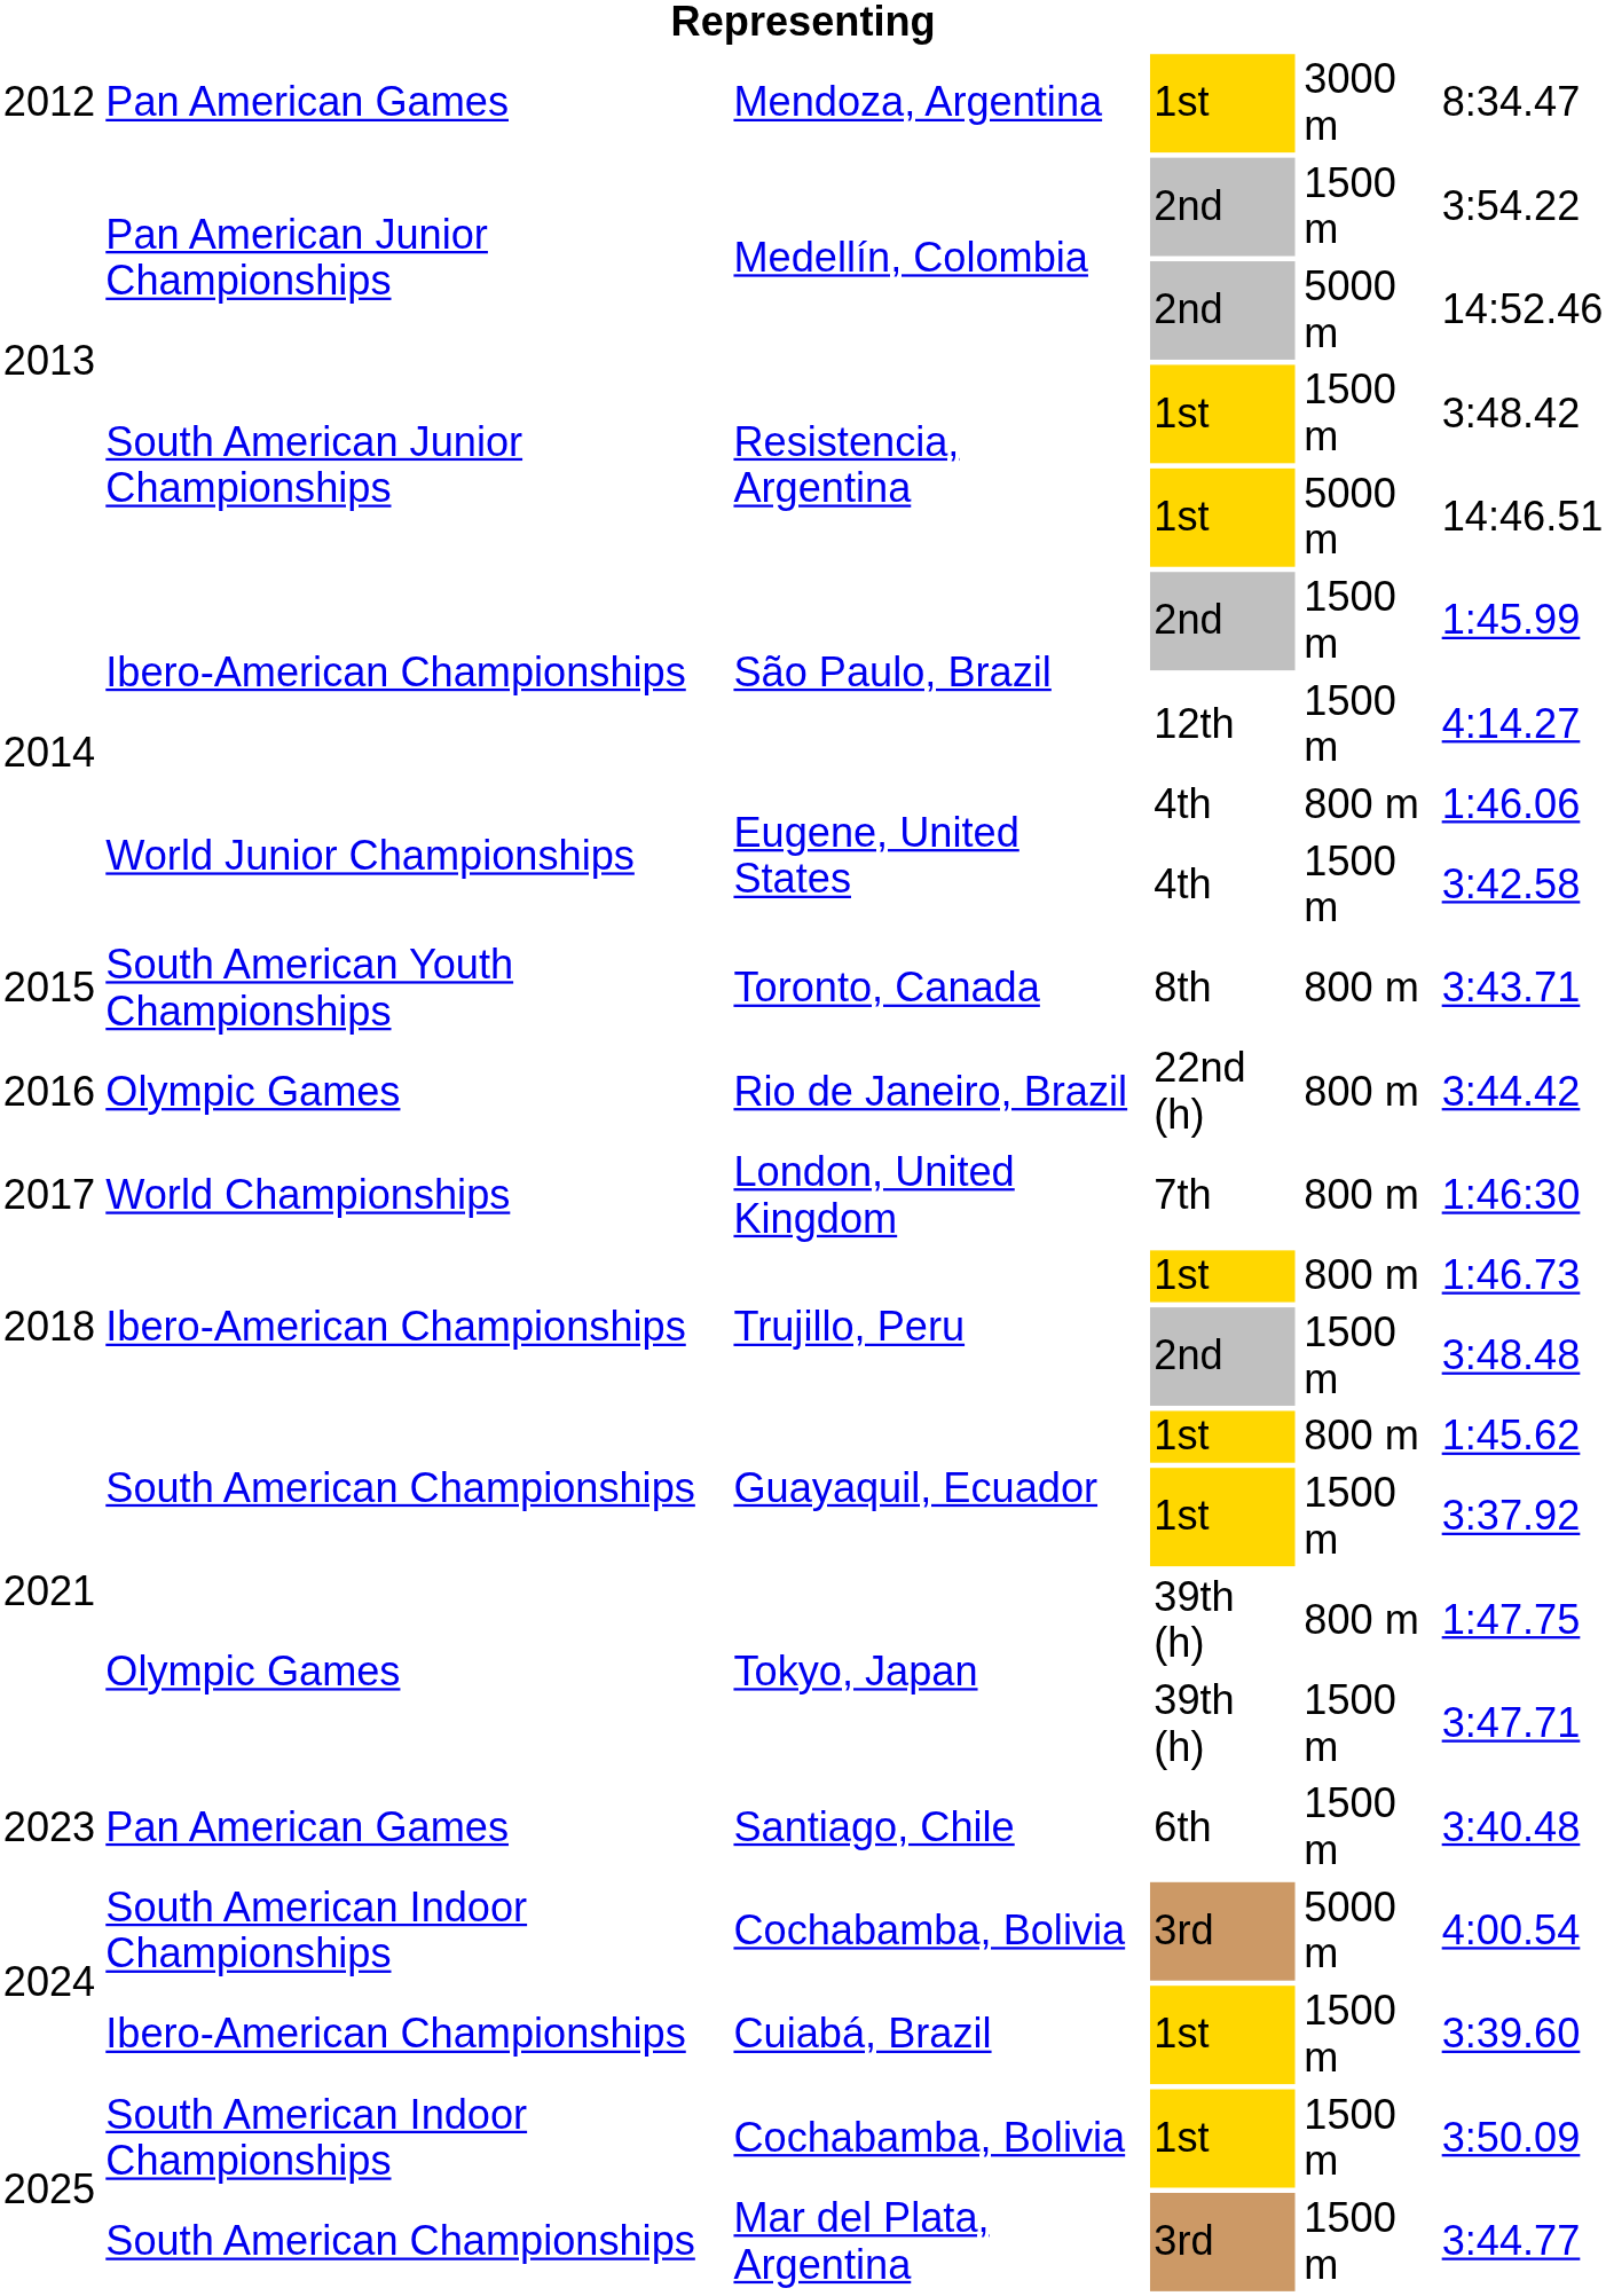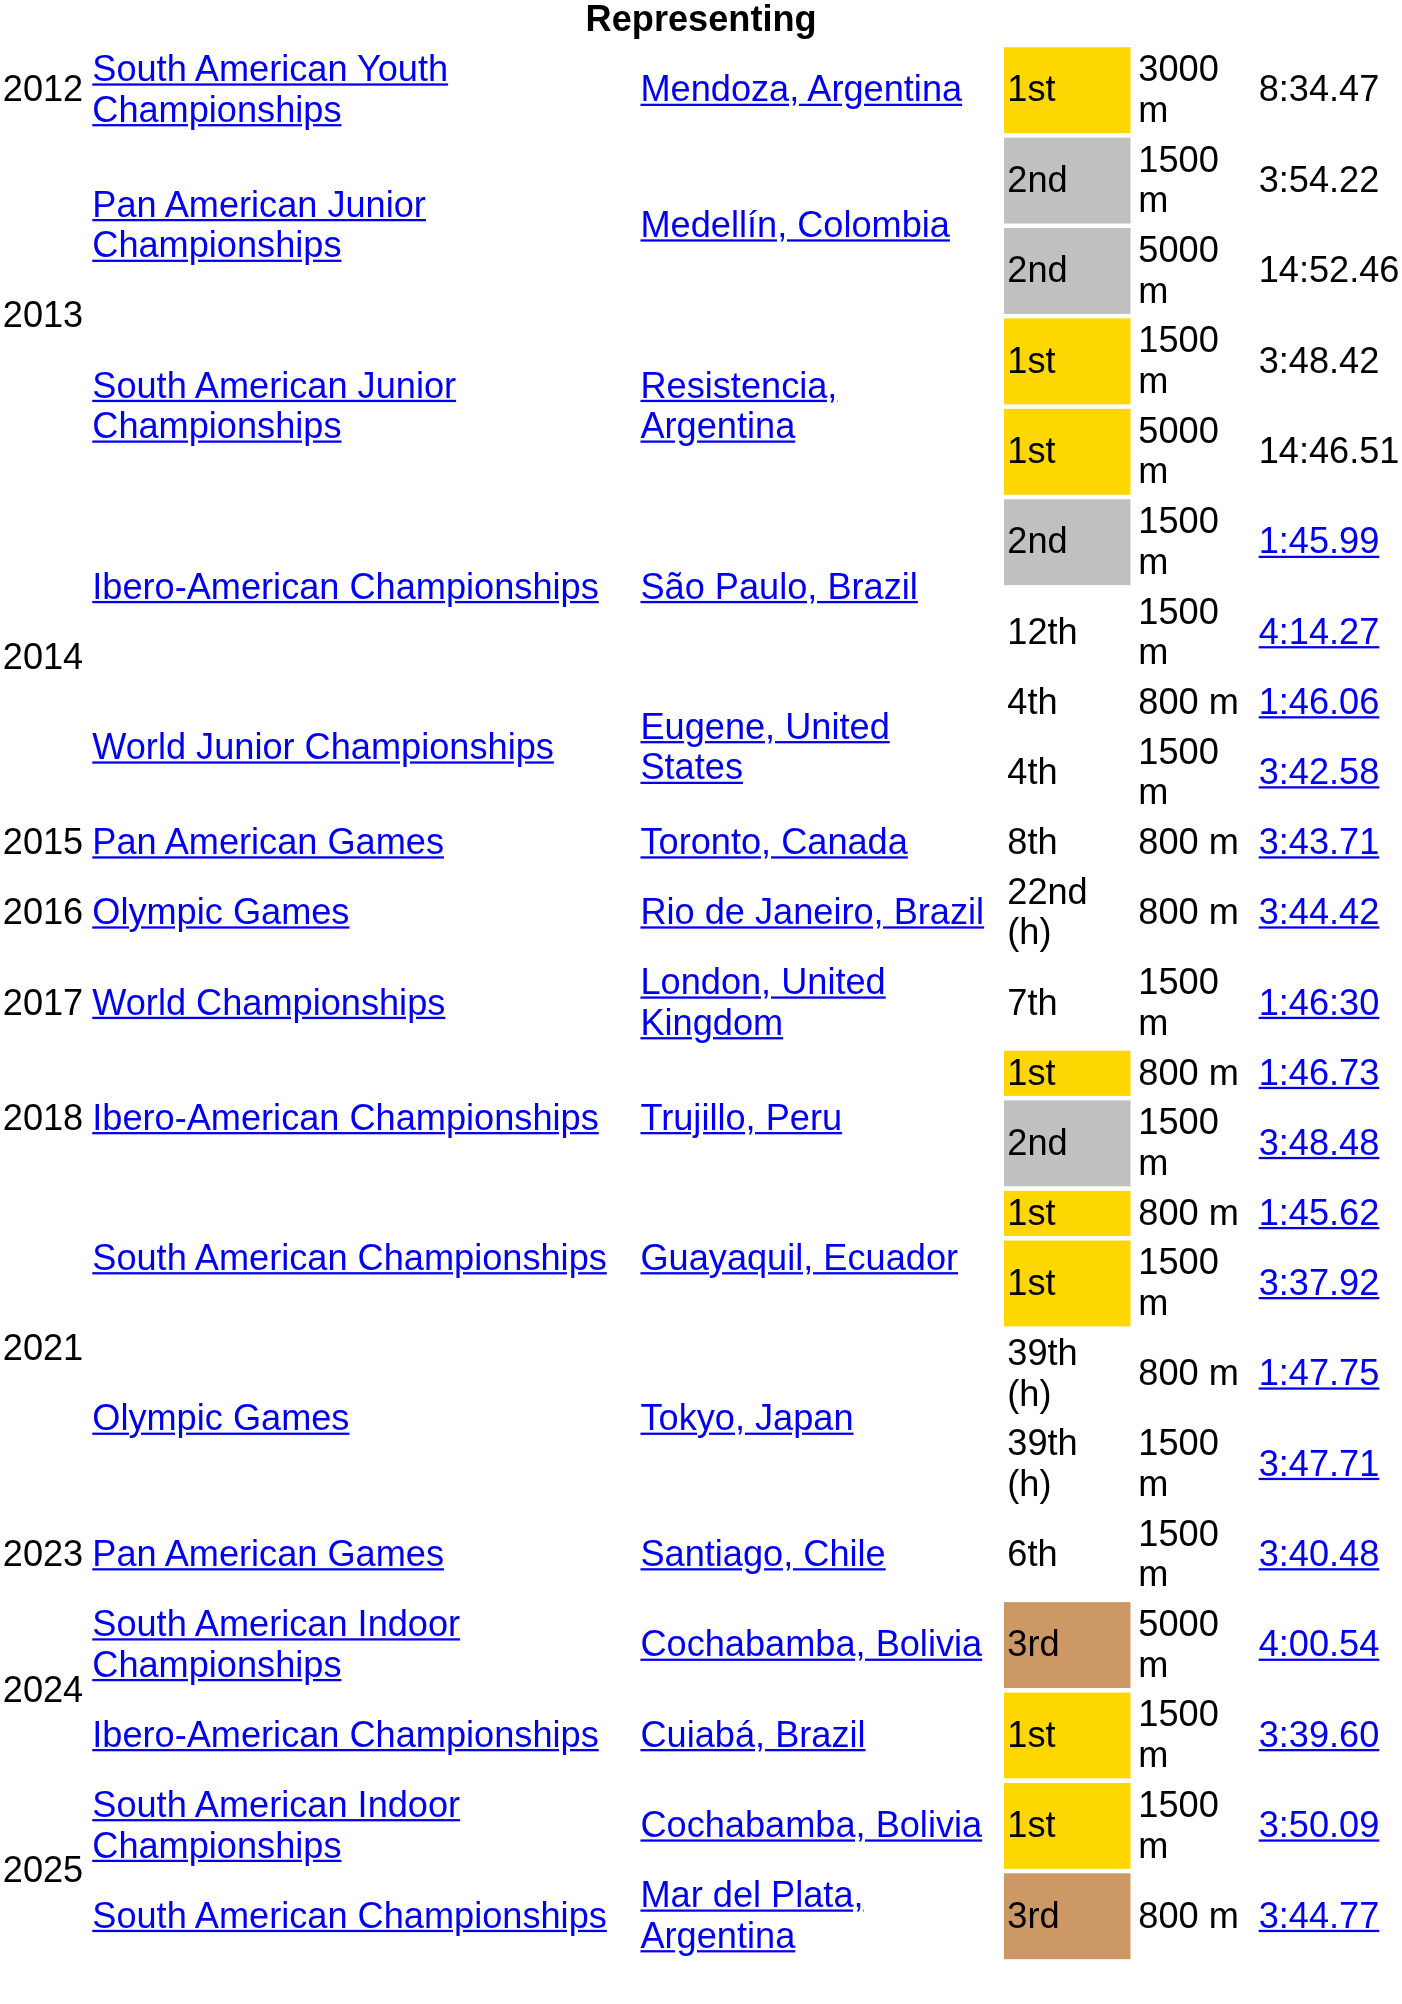Mendoza, Argentina | column 2: Pan American Games -> South American Youth Championships
Toronto, Canada | column 2: South American Youth Championships -> Pan American Games
London, United Kingdom | column 5: 800 m -> 1500 m
Mar del Plata, Argentina | column 5: 1500 m -> 800 m
